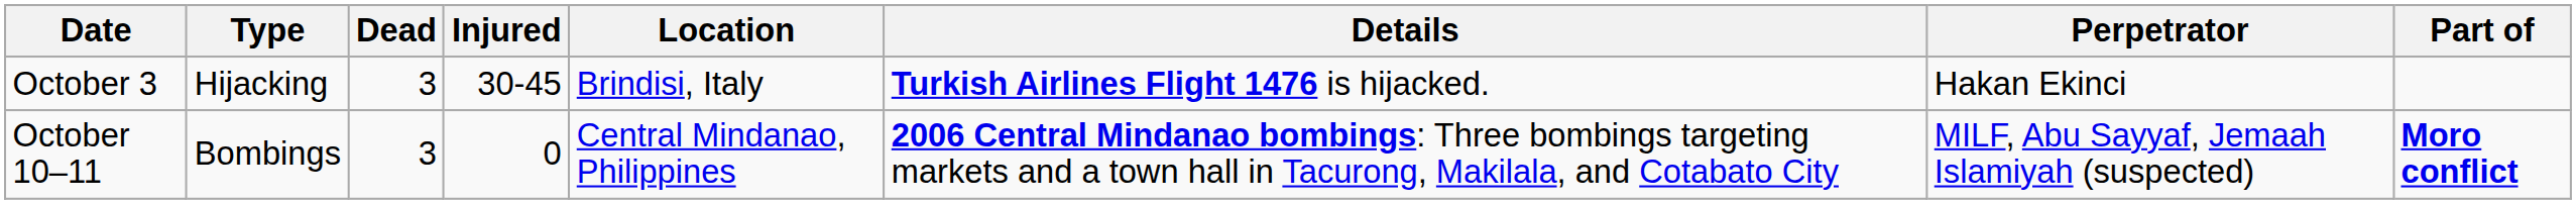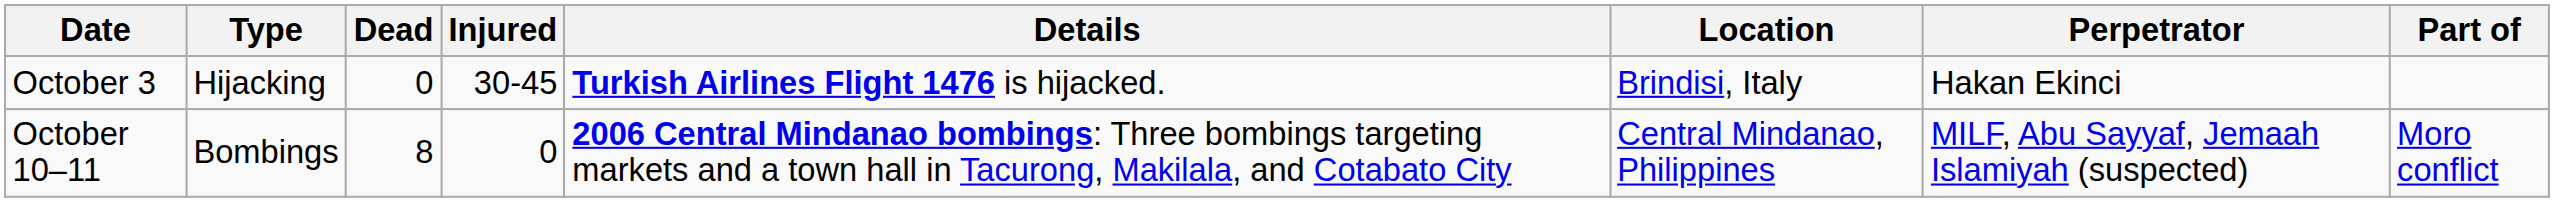columns swapped: Location <-> Details
October 3 | Dead: 3 -> 0
October 10–11 | Dead: 3 -> 8
October 10–11 | Part of: bold -> normal
